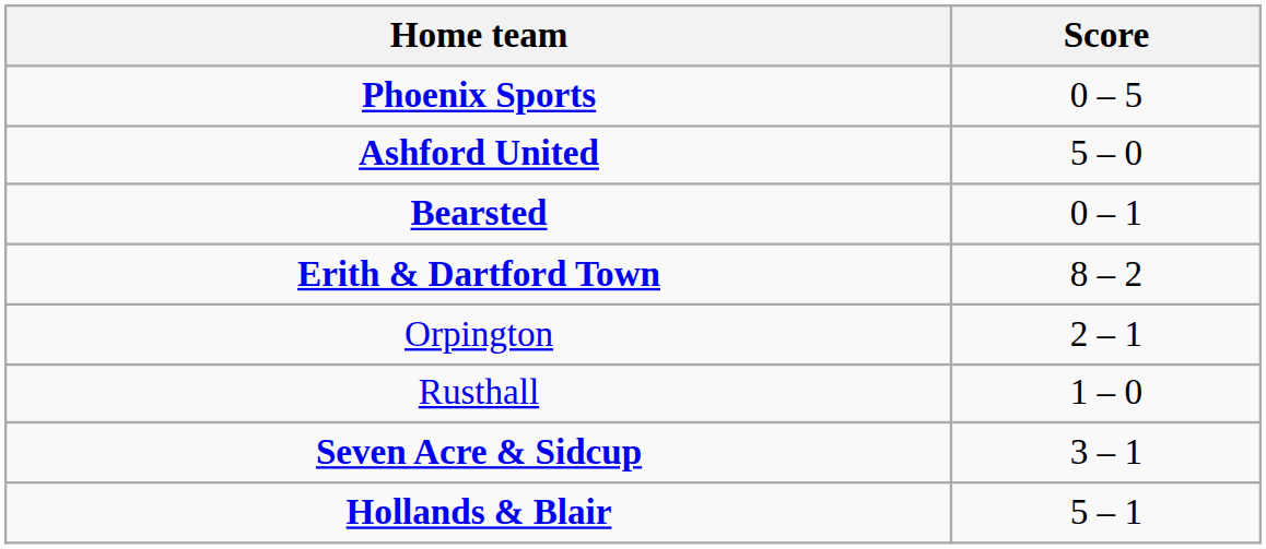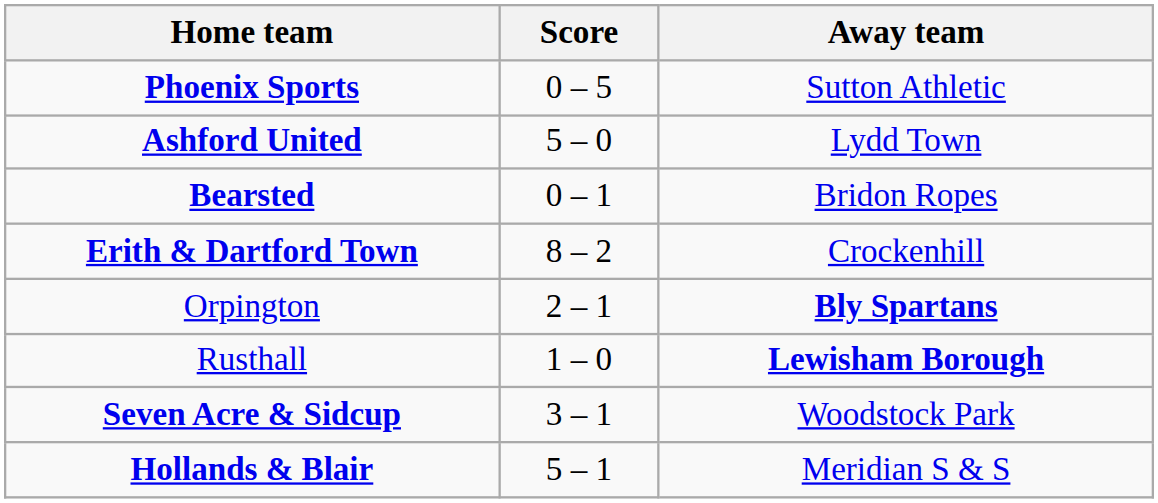+ column: Away team | Sutton Athletic | Lydd Town | Bridon Ropes | Crockenhill | Bly Spartans | Lewisham Borough | Woodstock Park | Meridian S & S
